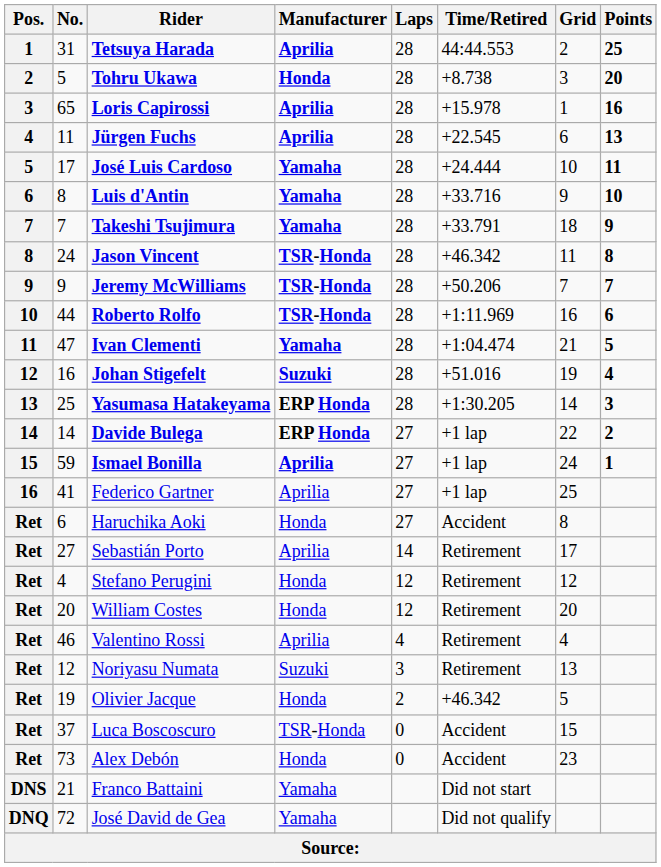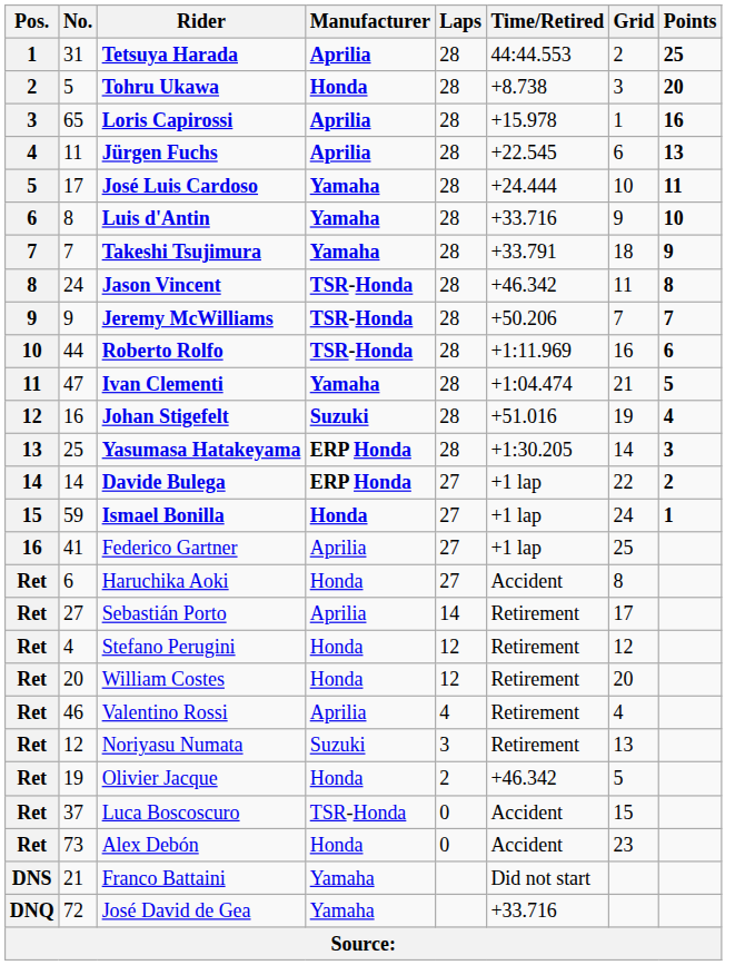Ismael Bonilla | Manufacturer: Aprilia -> Honda
José David de Gea | Time/Retired: Did not qualify -> +33.716
